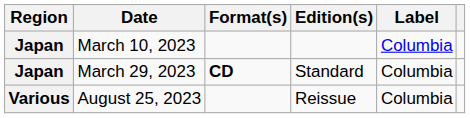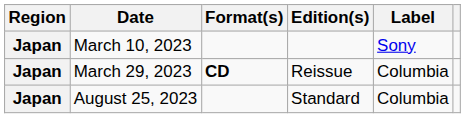March 10, 2023 | Label: Columbia -> Sony
March 29, 2023 | Edition(s): Standard -> Reissue
August 25, 2023 | Region: Various -> Japan
August 25, 2023 | Edition(s): Reissue -> Standard
